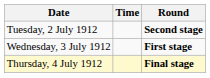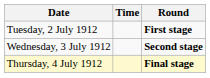Tuesday, 2 July 1912 | Round: Second stage -> First stage
Wednesday, 3 July 1912 | Round: First stage -> Second stage
